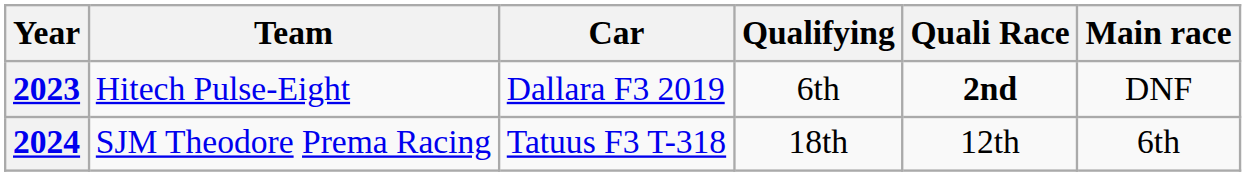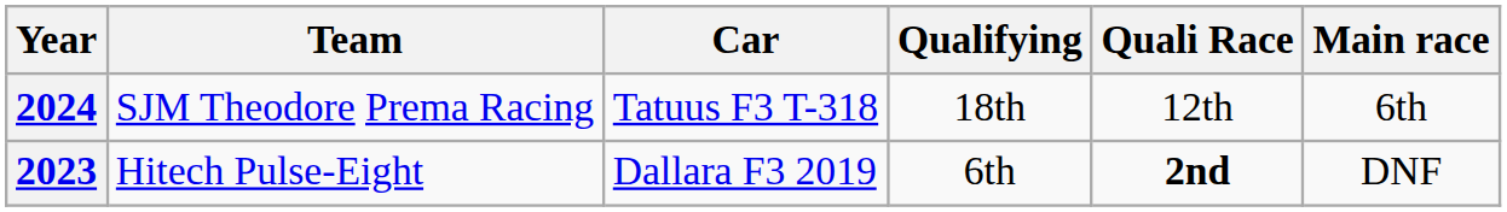rows swapped: 2023 <-> 2024
